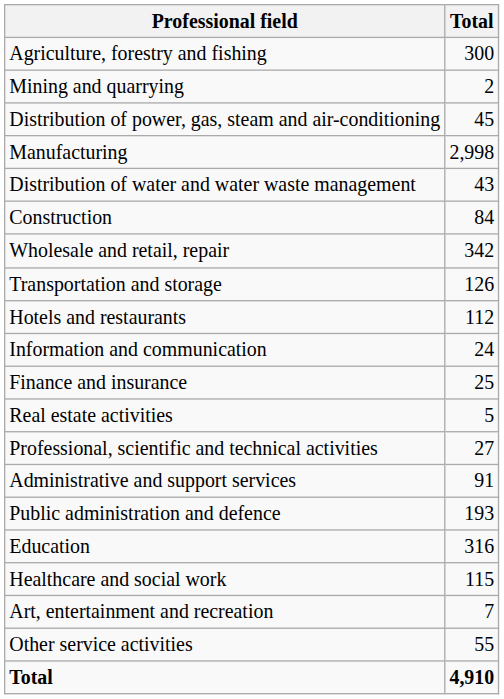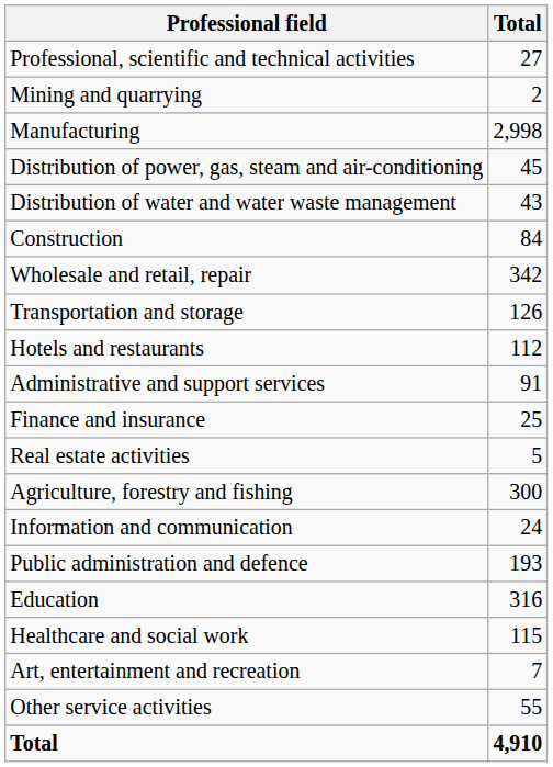rows swapped: Agriculture, forestry and fishing <-> Professional, scientific and technical activities
rows swapped: Manufacturing <-> Distribution of power, gas, steam and air-conditioning
rows swapped: Information and communication <-> Administrative and support services
